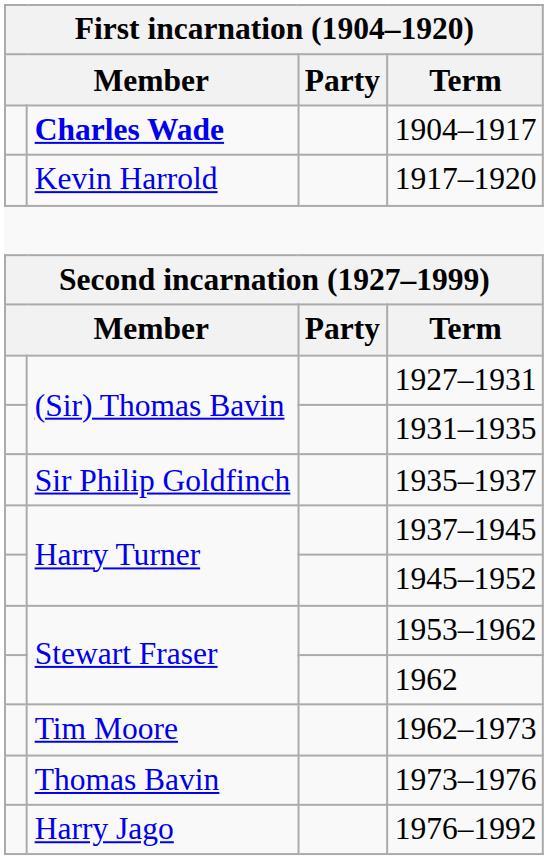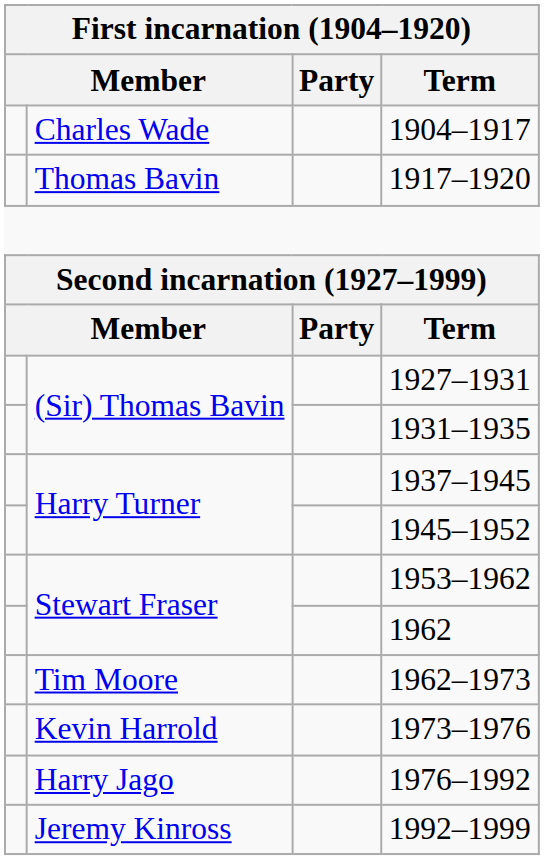1904–1917 | column 2: bold -> normal
1917–1920 | column 2: Kevin Harrold -> Thomas Bavin
- row: Sir Philip Goldfinch | 1935–1937
1973–1976 | column 2: Thomas Bavin -> Kevin Harrold
+ row: Jeremy Kinross | 1992–1999
